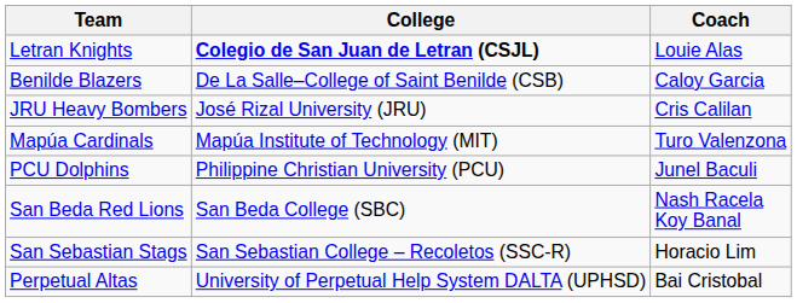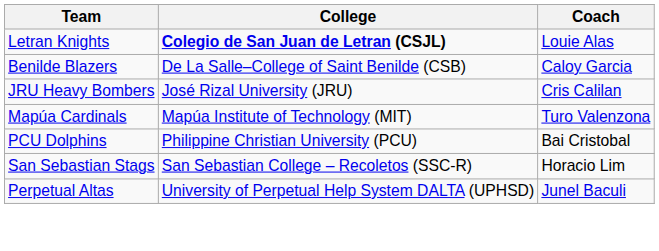PCU Dolphins | Coach: Junel Baculi -> Bai Cristobal
- row: San Beda Red Lions | San Beda College (SBC) | Nash Racela Koy Banal
Perpetual Altas | Coach: Bai Cristobal -> Junel Baculi
